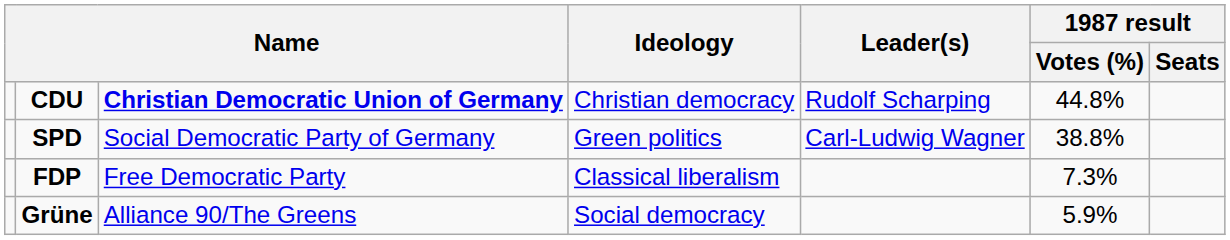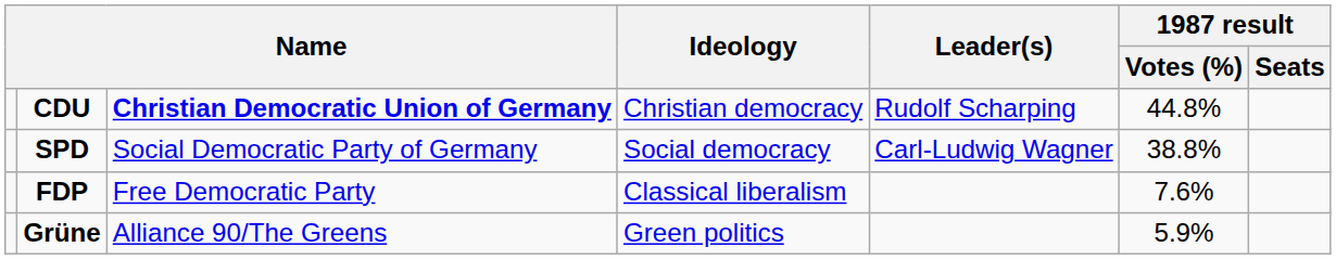SPD | Ideology: Green politics -> Social democracy
FDP | 1987 result / Votes (%): 7.3% -> 7.6%
Grüne | Ideology: Social democracy -> Green politics
